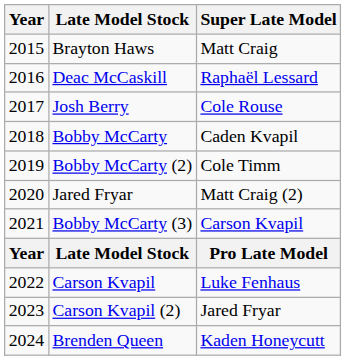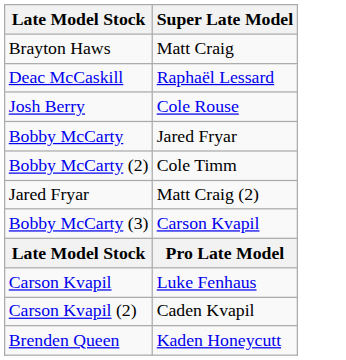- column: Year | 2015 | 2016 | 2017 | 2018 | 2019 | 2020 | 2021 | Year | 2022 | 2023 | 2024
Bobby McCarty | Super Late Model: Caden Kvapil -> Jared Fryar
Carson Kvapil (2) | Super Late Model: Jared Fryar -> Caden Kvapil
